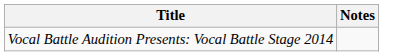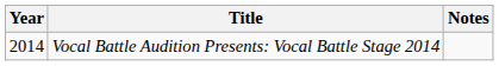+ column: Year | 2014
